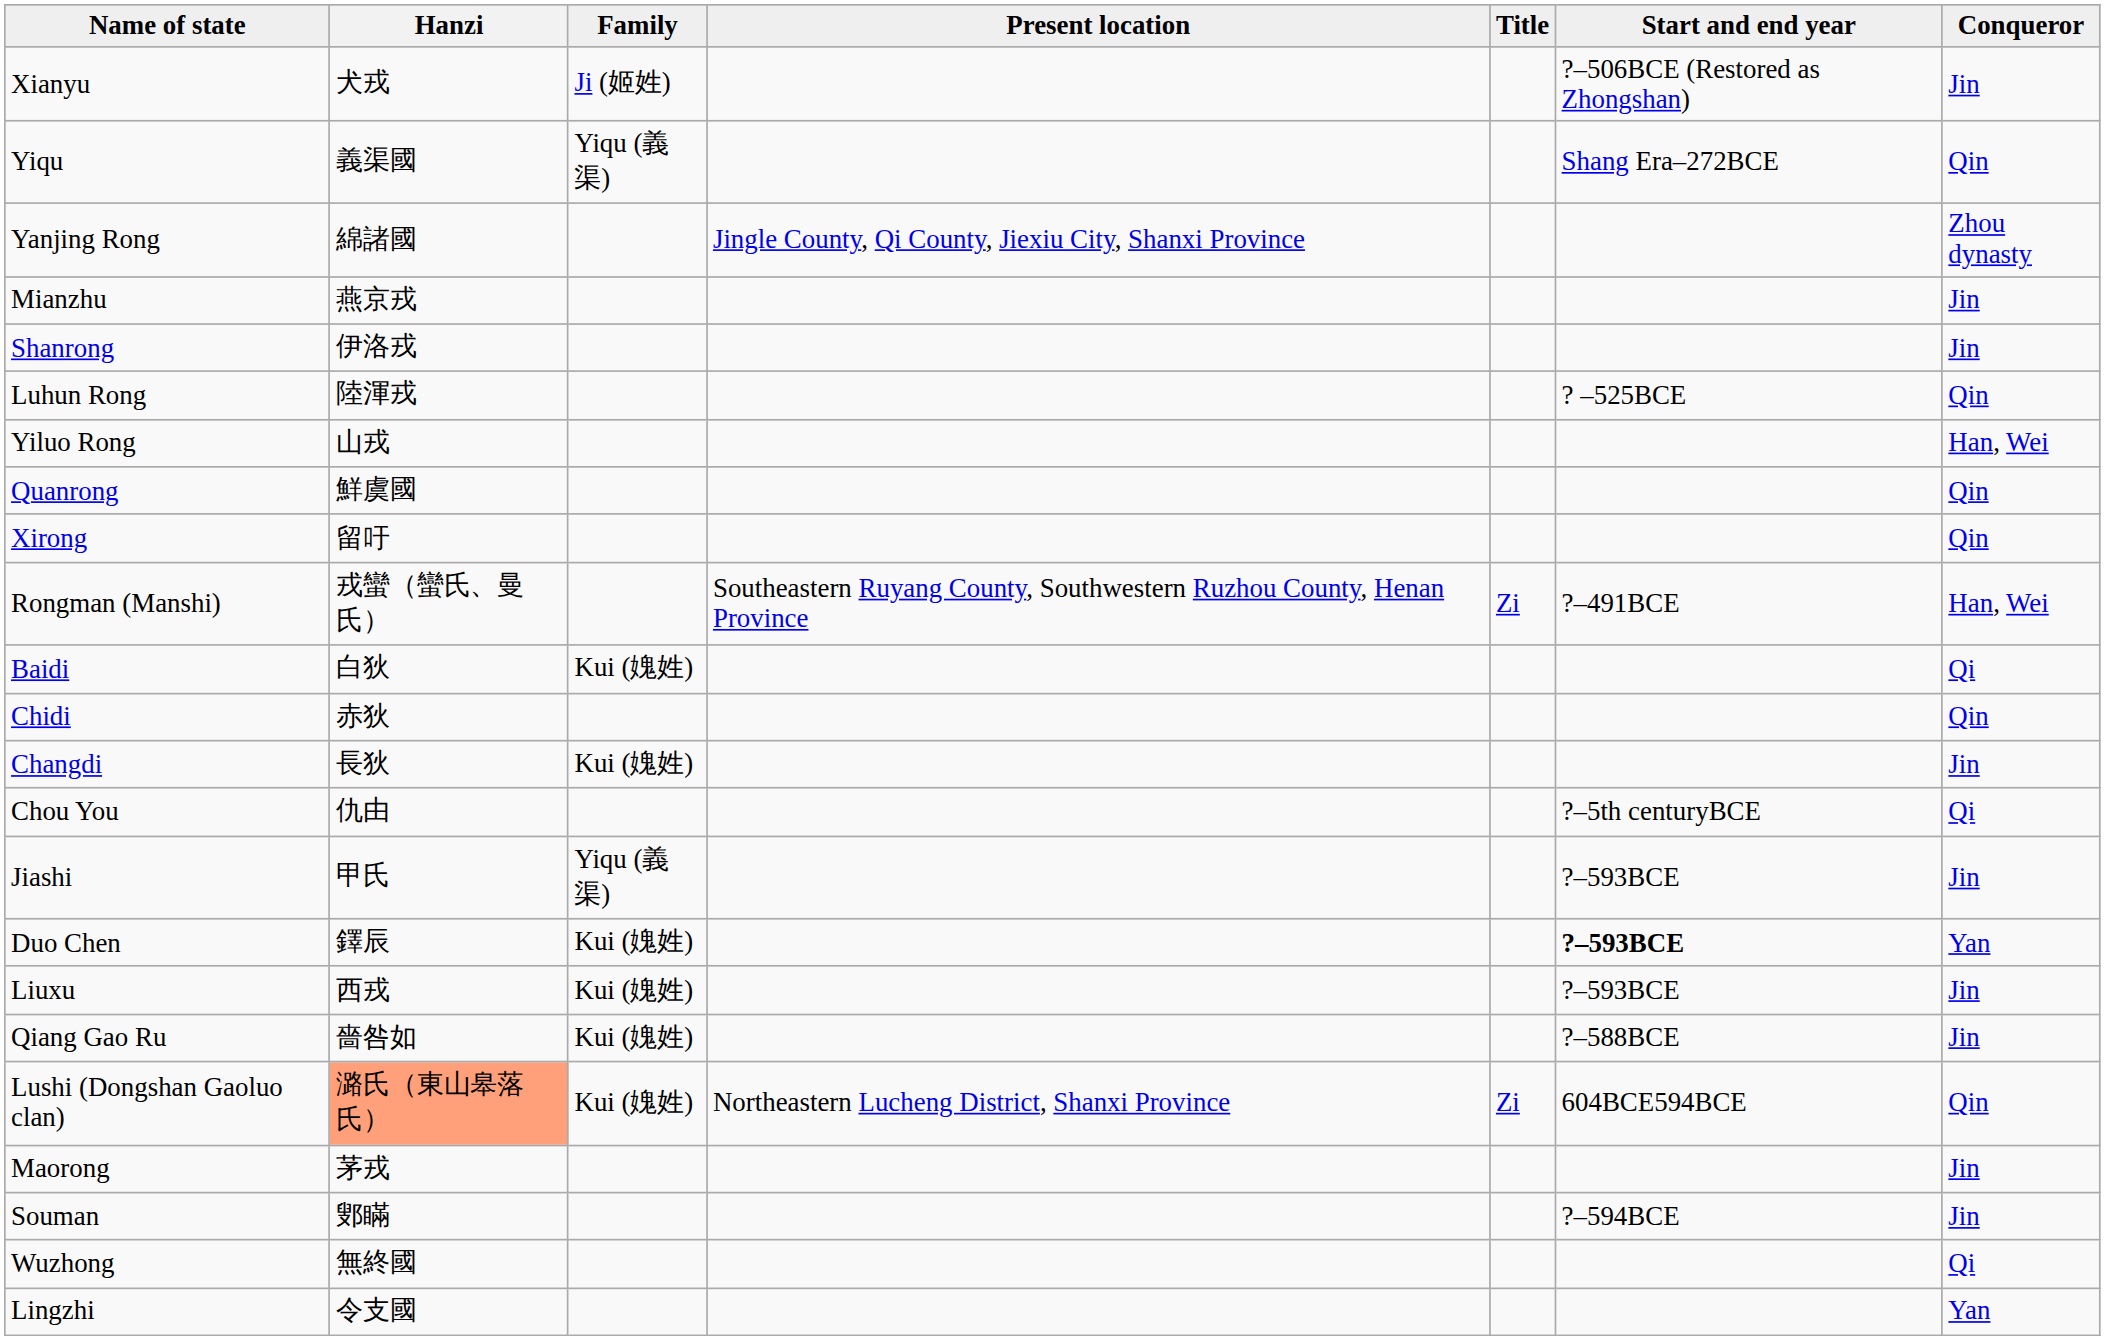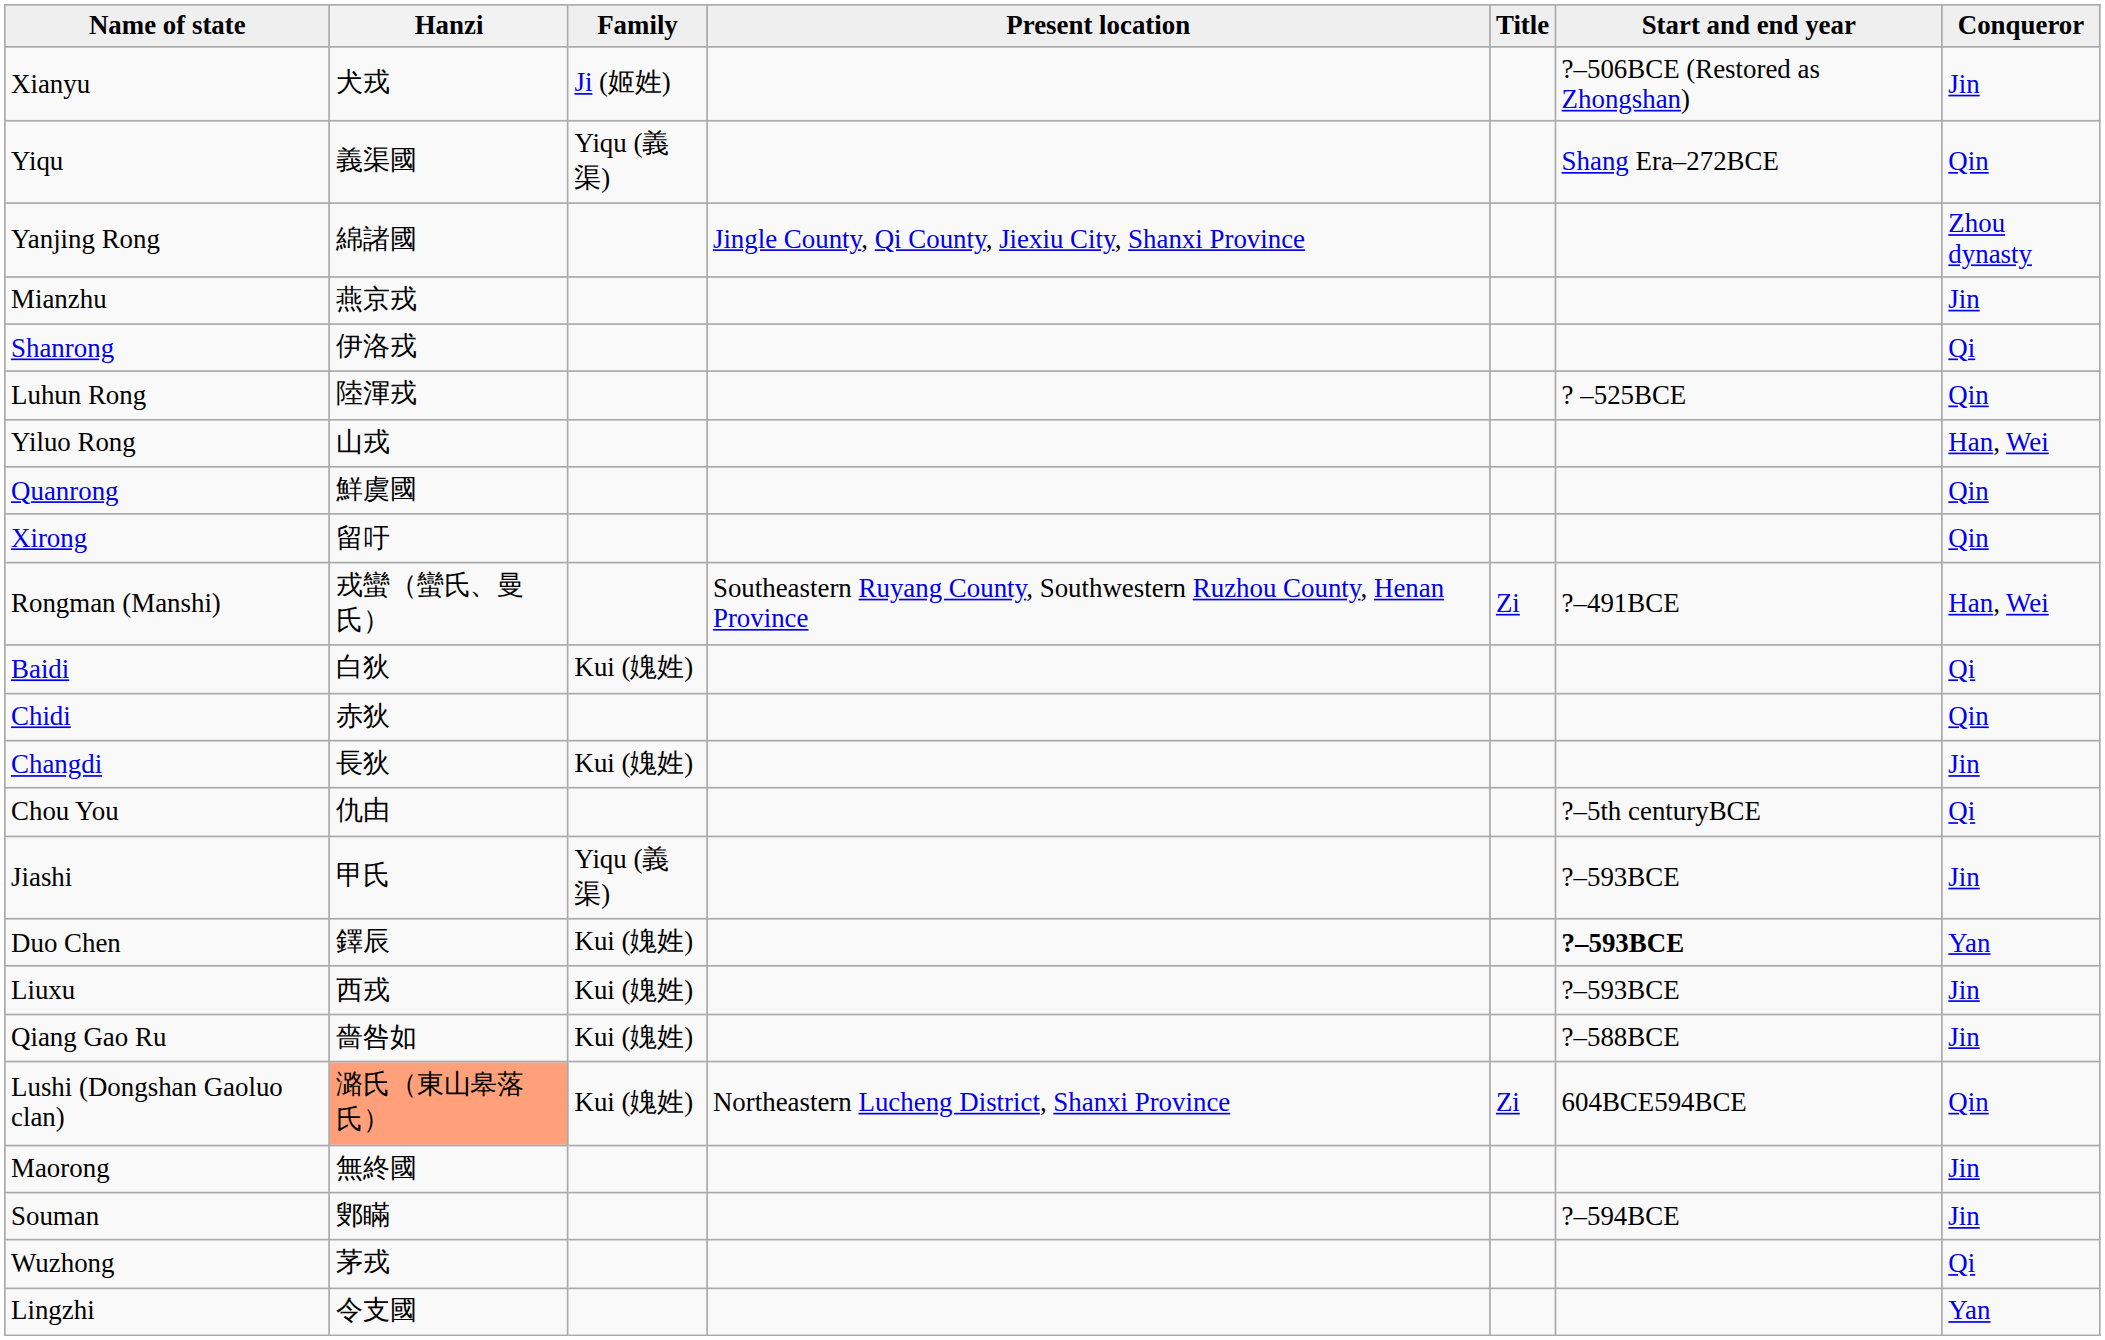Shanrong | Conqueror: Jin -> Qi
Maorong | Hanzi: 茅戎 -> 無終國
Wuzhong | Hanzi: 無終國 -> 茅戎
